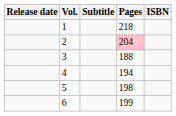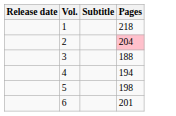- column: ISBN
6 | Pages: 199 -> 201
